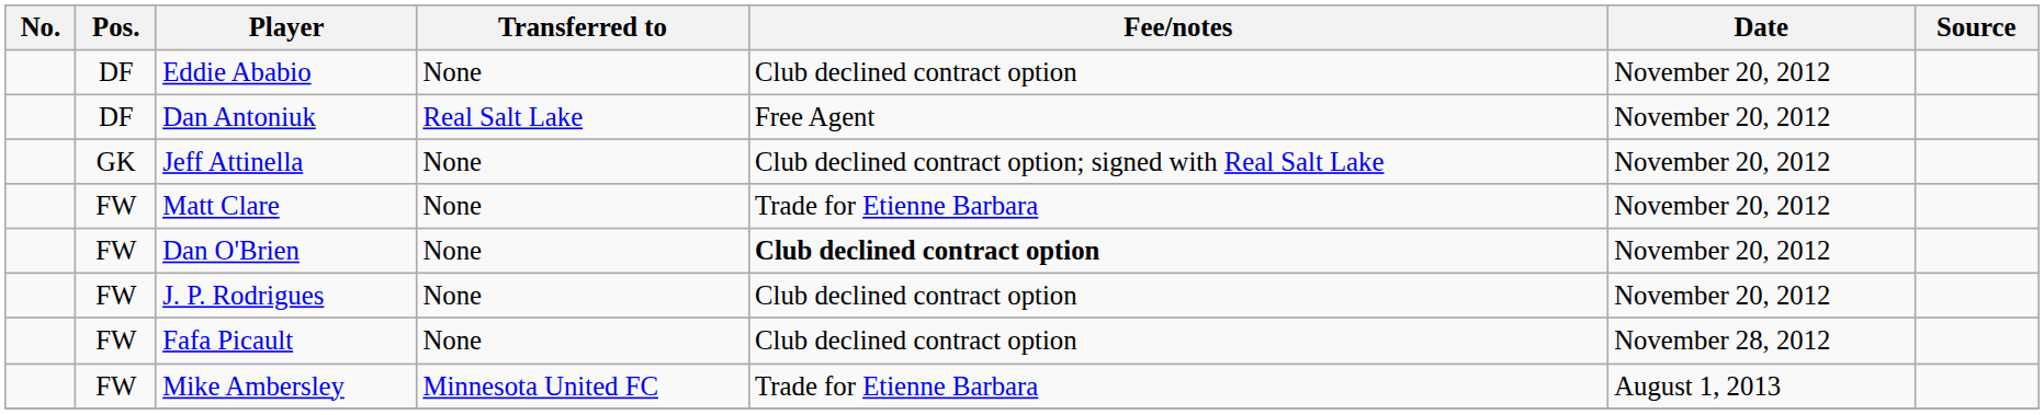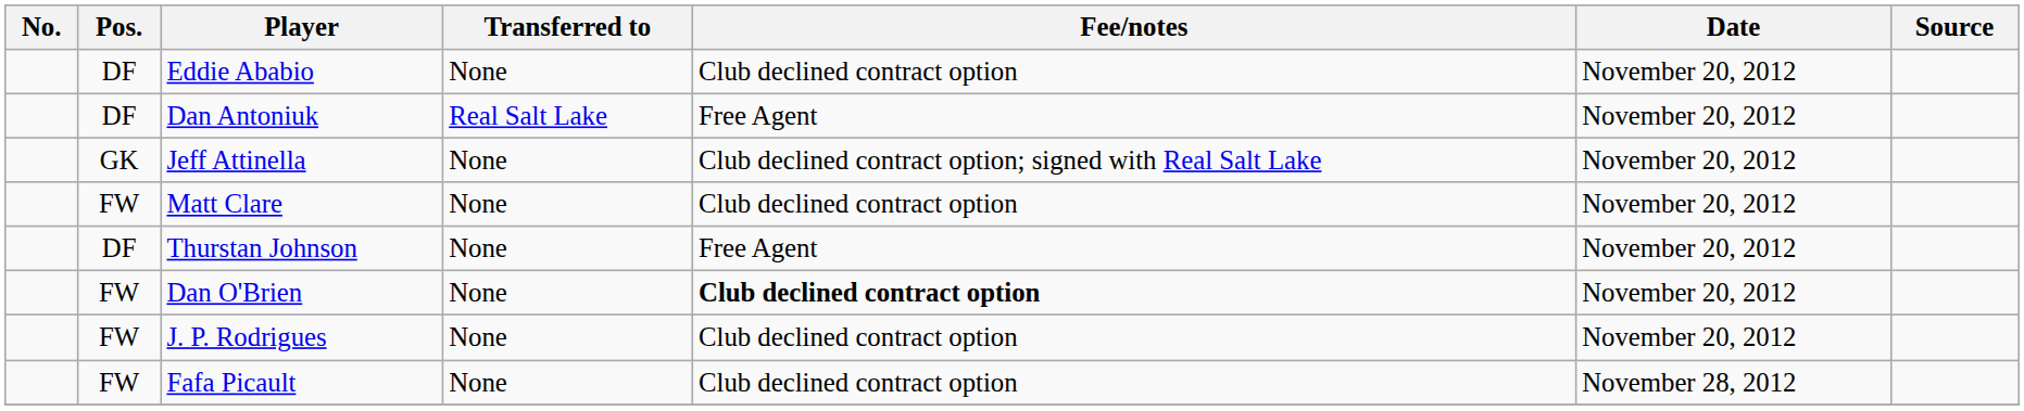Matt Clare | Fee/notes: Trade for Etienne Barbara -> Club declined contract option
+ row: DF | Thurstan Johnson | None | Free Agent | November 20, 2012
- row: FW | Mike Ambersley | Minnesota United FC | Trade for Etienne Barbara | August 1, 2013
